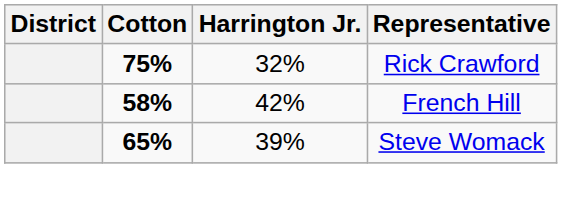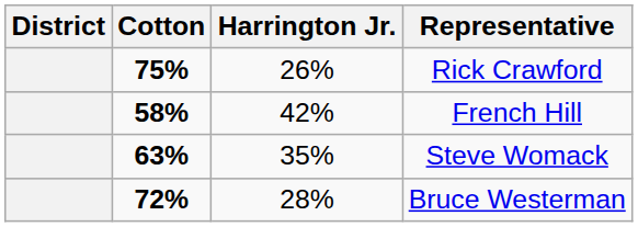Rick Crawford | Harrington Jr.: 32% -> 26%
Steve Womack | Cotton: 65% -> 63%
Steve Womack | Harrington Jr.: 39% -> 35%
+ row: 72% | 28% | Bruce Westerman
